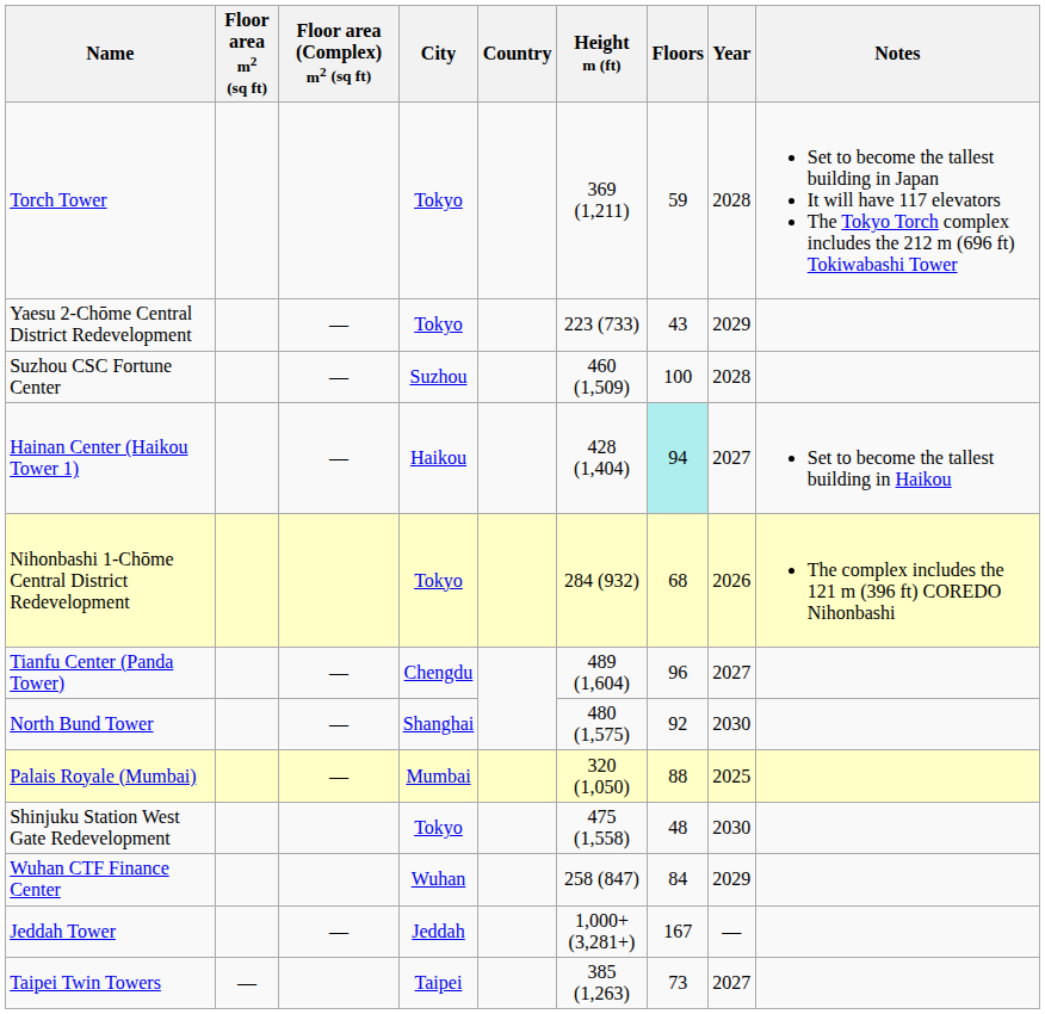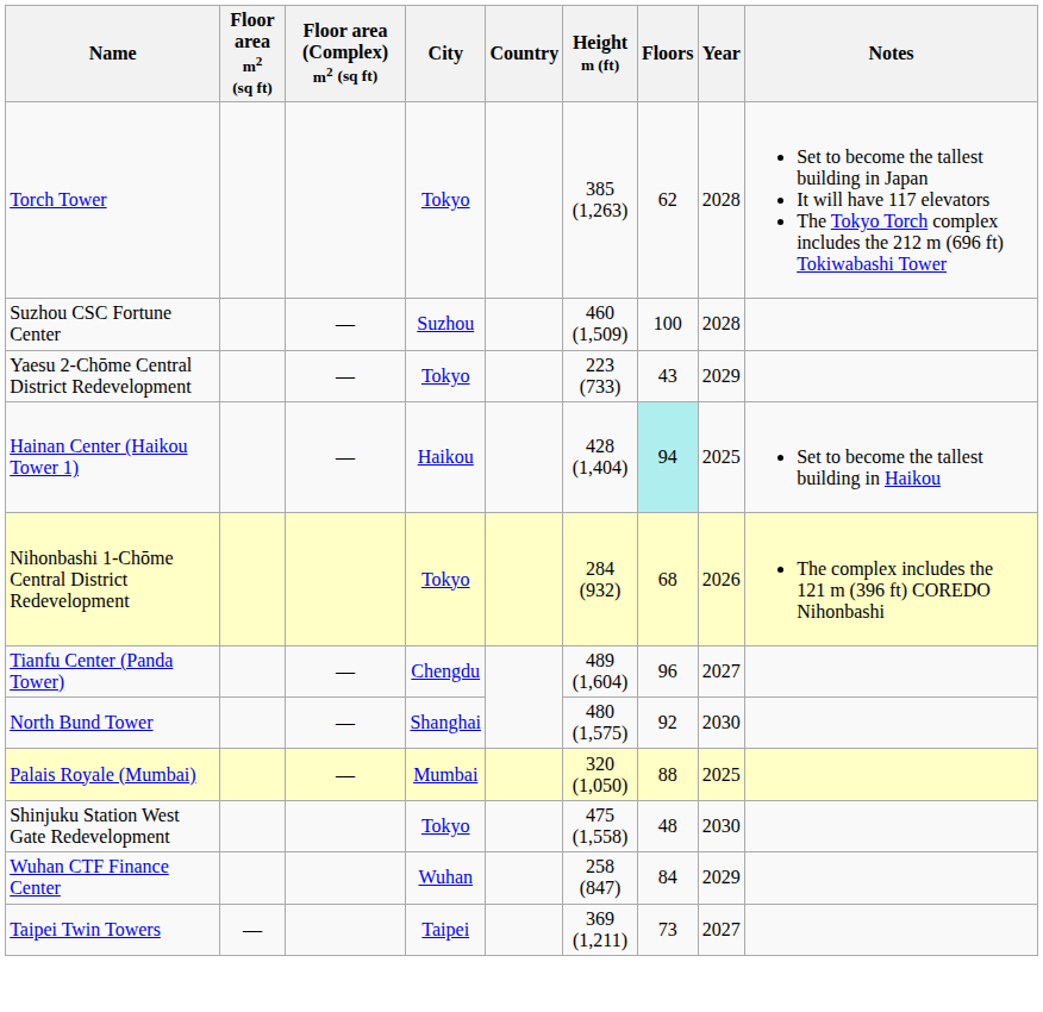Torch Tower | Height m (ft): 369 (1,211) -> 385 (1,263)
Torch Tower | Floors: 59 -> 62
rows swapped: Suzhou CSC Fortune Center <-> Yaesu 2-Chōme Central District Redevelopment
Hainan Center (Haikou Tower 1) | Year: 2027 -> 2025
- row: Jeddah Tower | — | Jeddah | 1,000+ (3,281+) | 167 | —
Taipei Twin Towers | Height m (ft): 385 (1,263) -> 369 (1,211)
